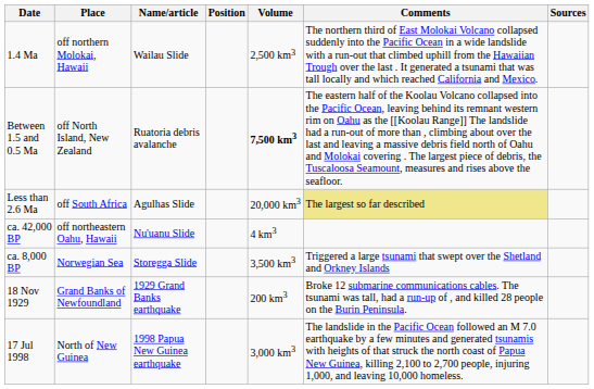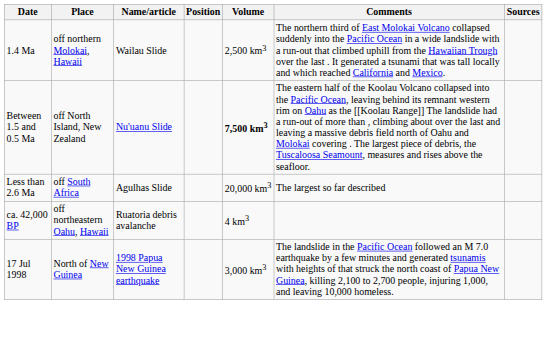Between 1.5 and 0.5 Ma | Name/article: Ruatoria debris avalanche -> Nu'uanu Slide
Less than 2.6 Ma | Comments: khaki background -> no background
ca. 42,000 BP | Name/article: Nu'uanu Slide -> Ruatoria debris avalanche
- row: ca. 8,000 BP | Norwegian Sea | Storegga Slide | 3,500 km3 | Triggered a large tsunami that swept over the Shetland and Orkney Islands
- row: 18 Nov 1929 | Grand Banks of Newfoundland | 1929 Grand Banks earthquake | 200 km3 | Broke 12 submarine communications cables. The tsunami was tall, had a run-up of , and killed 28 people on the Burin Peninsula.
